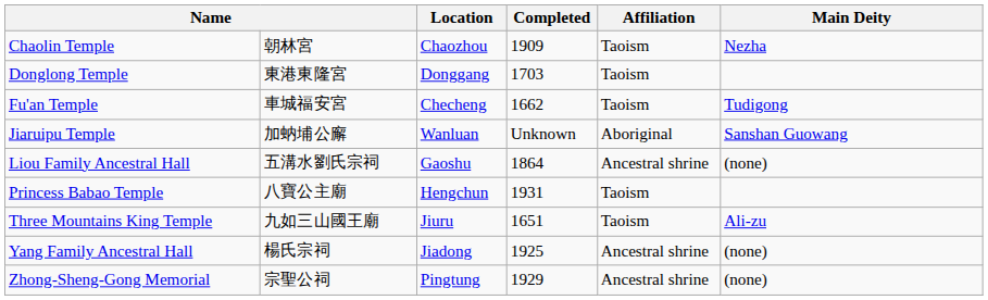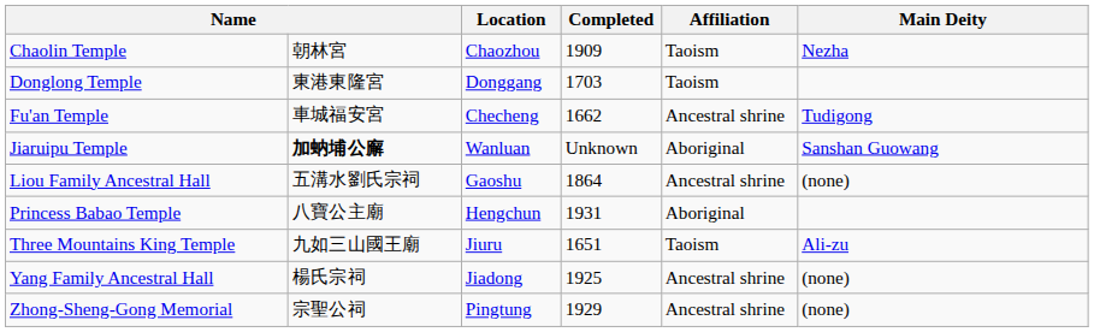Fu'an Temple | Affiliation: Taoism -> Ancestral shrine
Jiaruipu Temple | column 2: normal -> bold
Princess Babao Temple | Affiliation: Taoism -> Aboriginal
